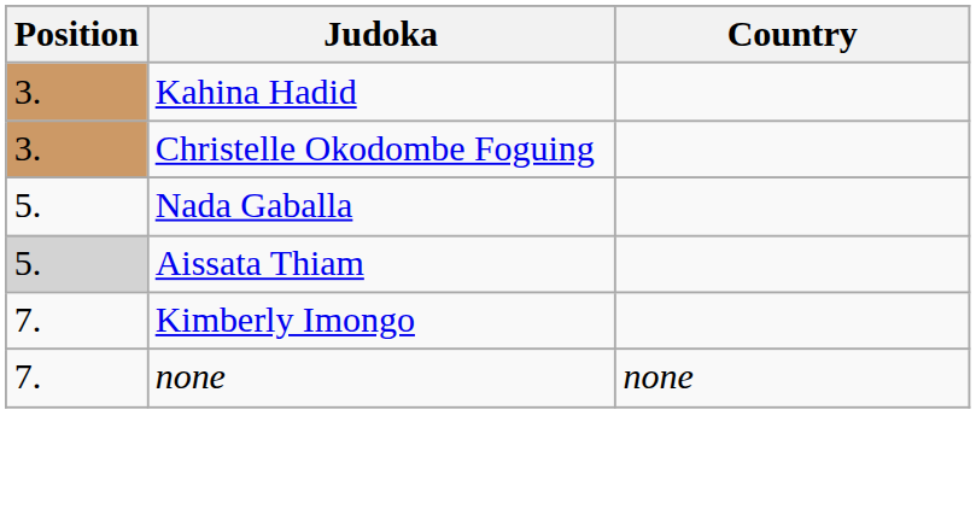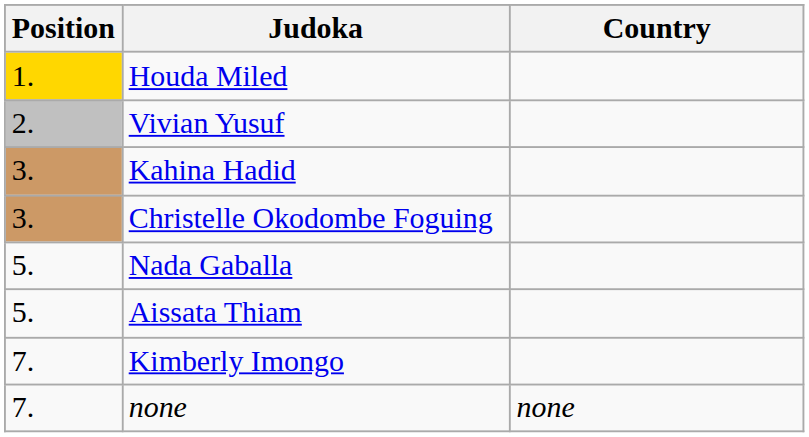+ row: 1. | Houda Miled
+ row: 2. | Vivian Yusuf
Aissata Thiam | Position: lightgrey background -> no background
